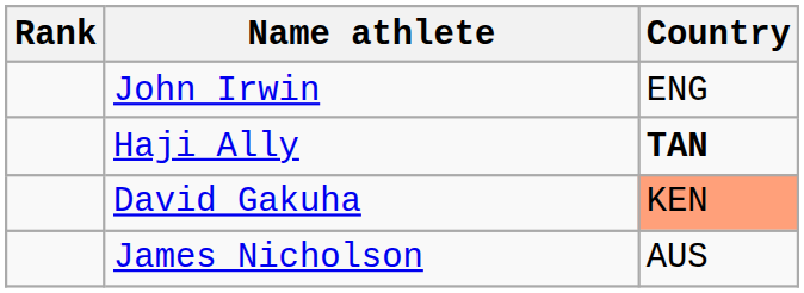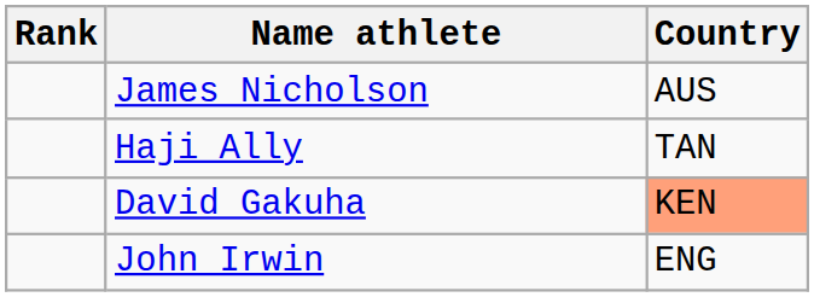rows swapped: John Irwin <-> James Nicholson
Haji Ally | Country: bold -> normal
